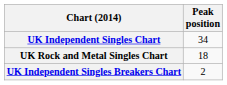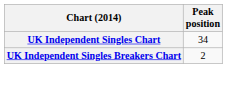- row: UK Rock and Metal Singles Chart | 18
